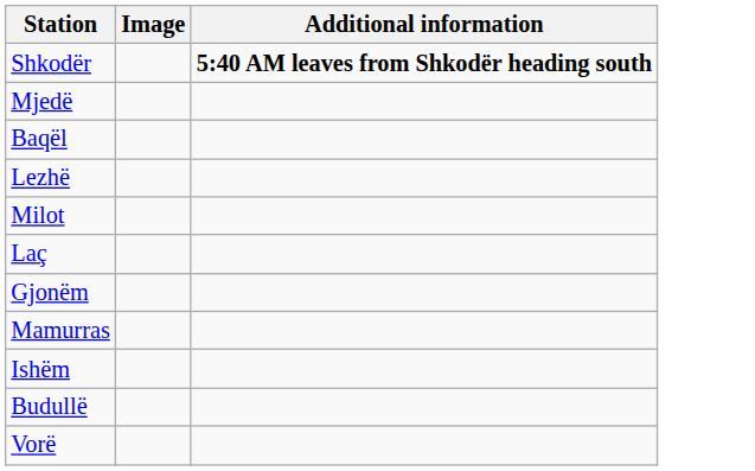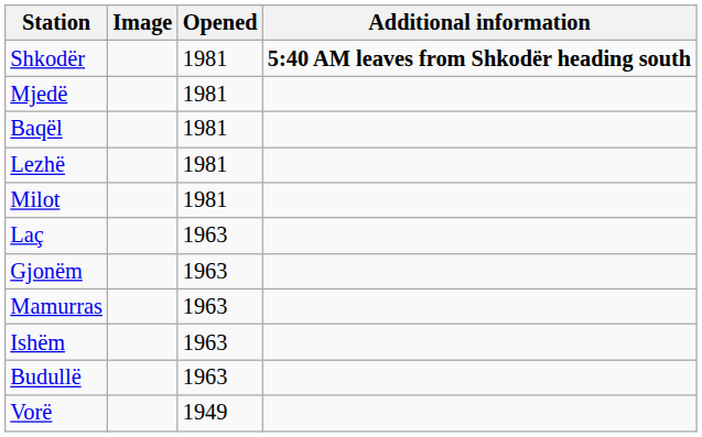+ column: Opened | 1981 | 1981 | 1981 | 1981 | 1981 | 1963 | 1963 | 1963 | 1963 | 1963 | 1949
